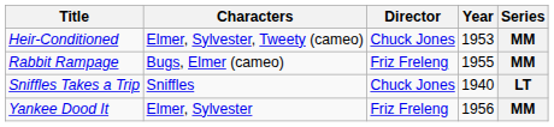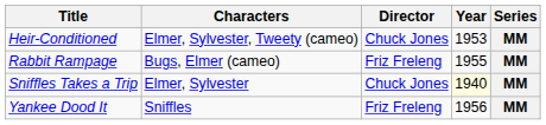Sniffles Takes a Trip | Characters: Sniffles -> Elmer, Sylvester
Sniffles Takes a Trip | Year: no background -> lightyellow background
Sniffles Takes a Trip | Series: LT -> MM
Yankee Dood It | Characters: Elmer, Sylvester -> Sniffles
